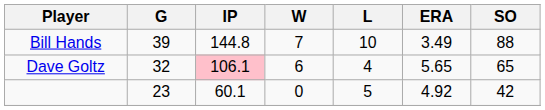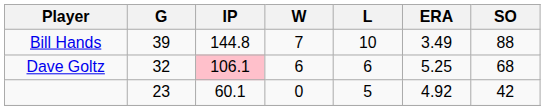Dave Goltz | L: 4 -> 6
Dave Goltz | ERA: 5.65 -> 5.25
Dave Goltz | SO: 65 -> 68
